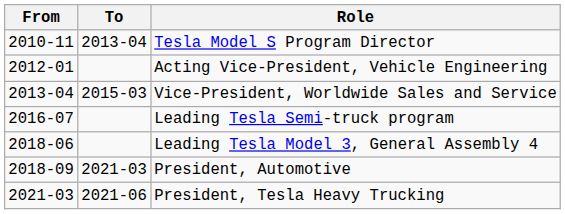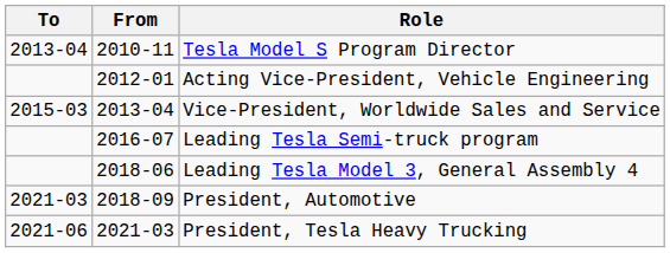columns swapped: From <-> To
